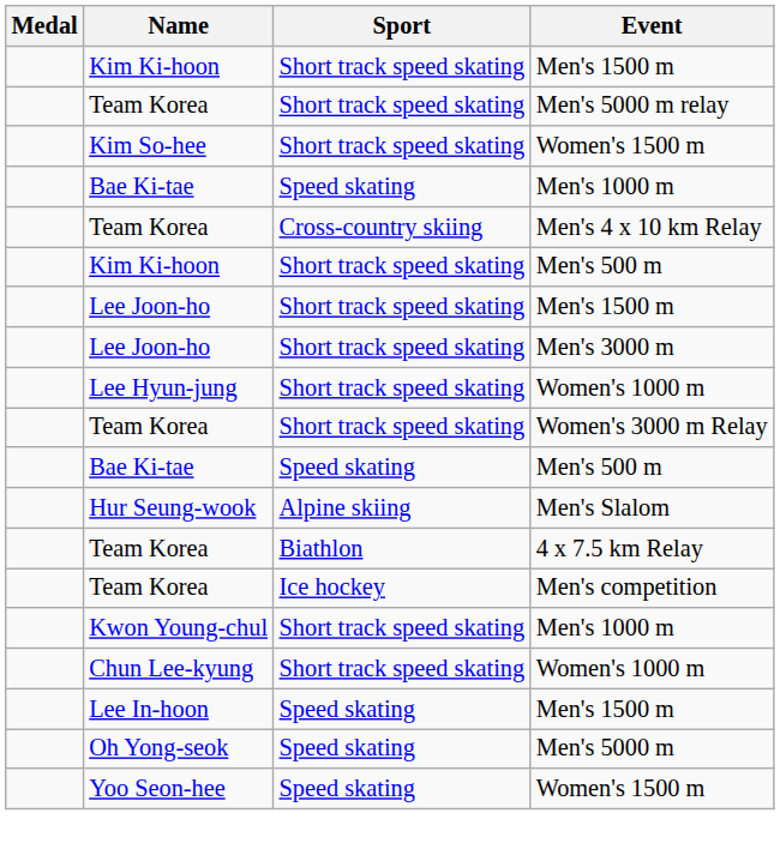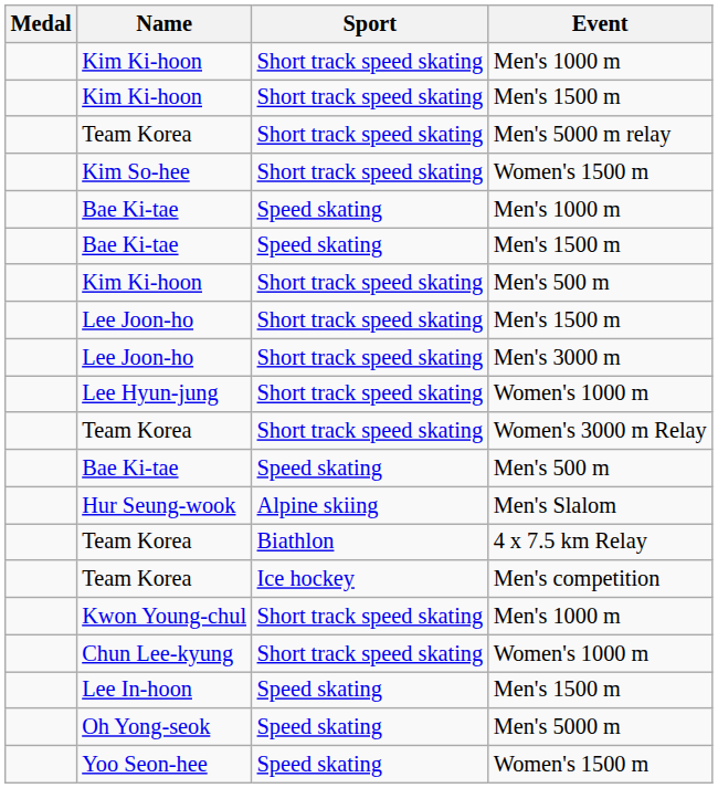+ row: Kim Ki-hoon | Short track speed skating | Men's 1000 m
+ row: Bae Ki-tae | Speed skating | Men's 1500 m
- row: Team Korea | Cross-country skiing | Men's 4 x 10 km Relay
